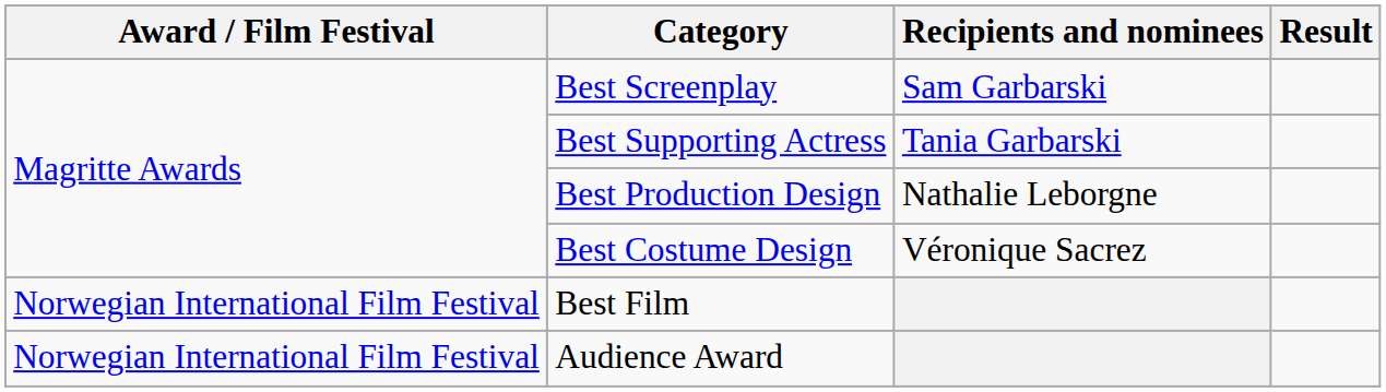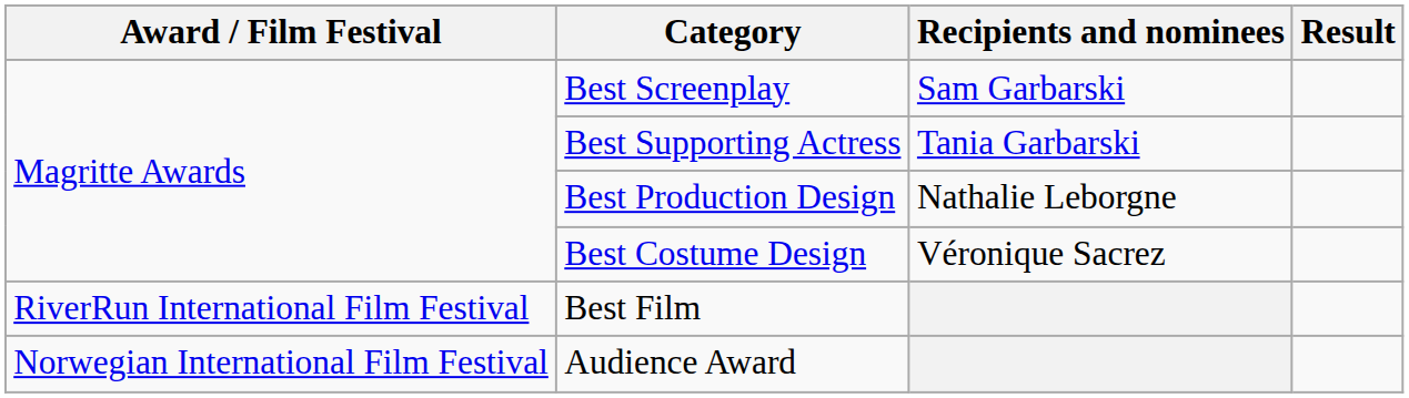Best Film | Award / Film Festival: Norwegian International Film Festival -> RiverRun International Film Festival
